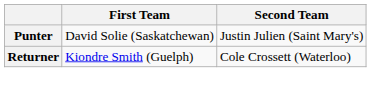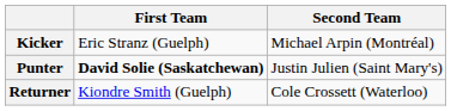+ row: Kicker | Eric Stranz (Guelph) | Michael Arpin (Montréal)
Punter | First Team: normal -> bold
